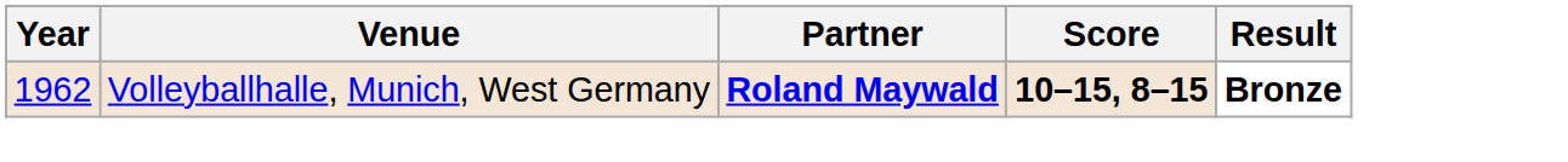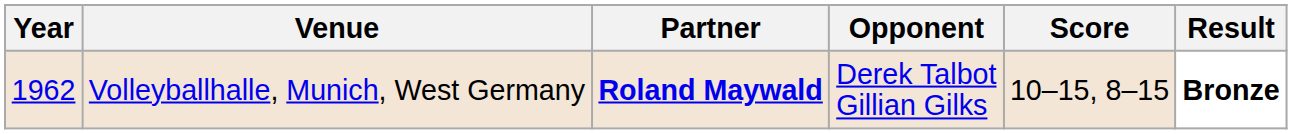+ column: Opponent | Derek Talbot Gillian Gilks
Volleyballhalle, Munich, West Germany | Score: bold -> normal
